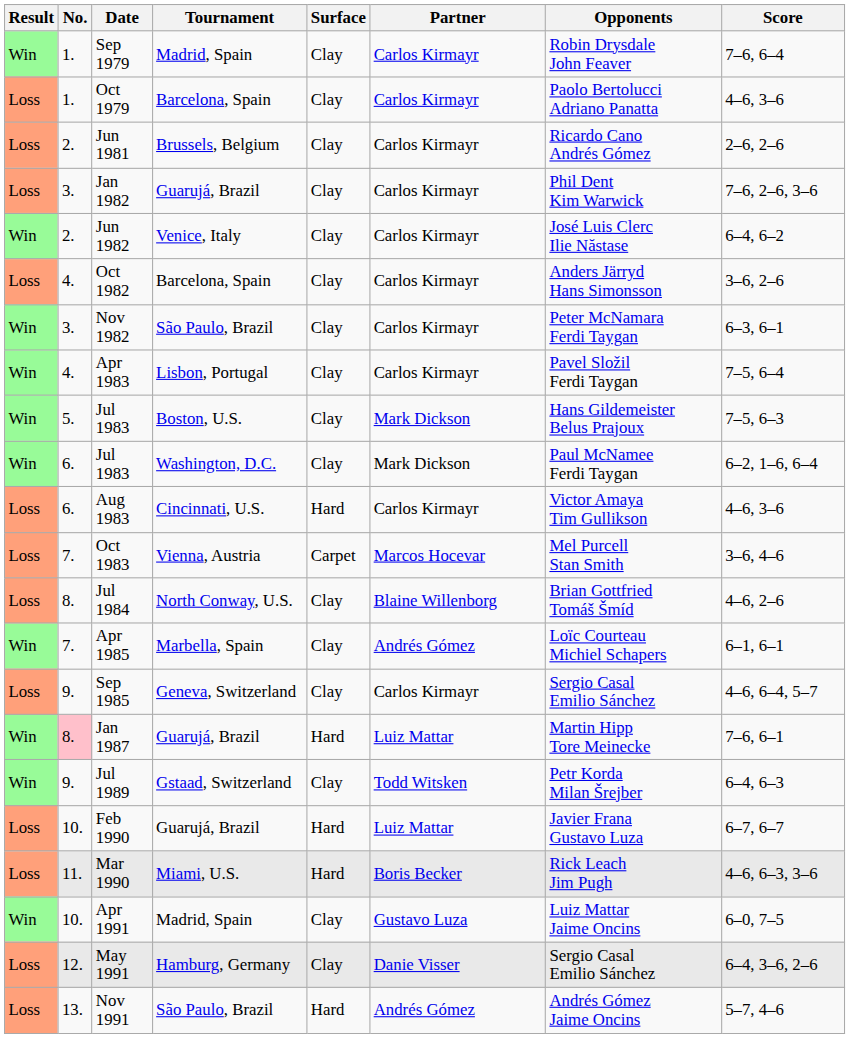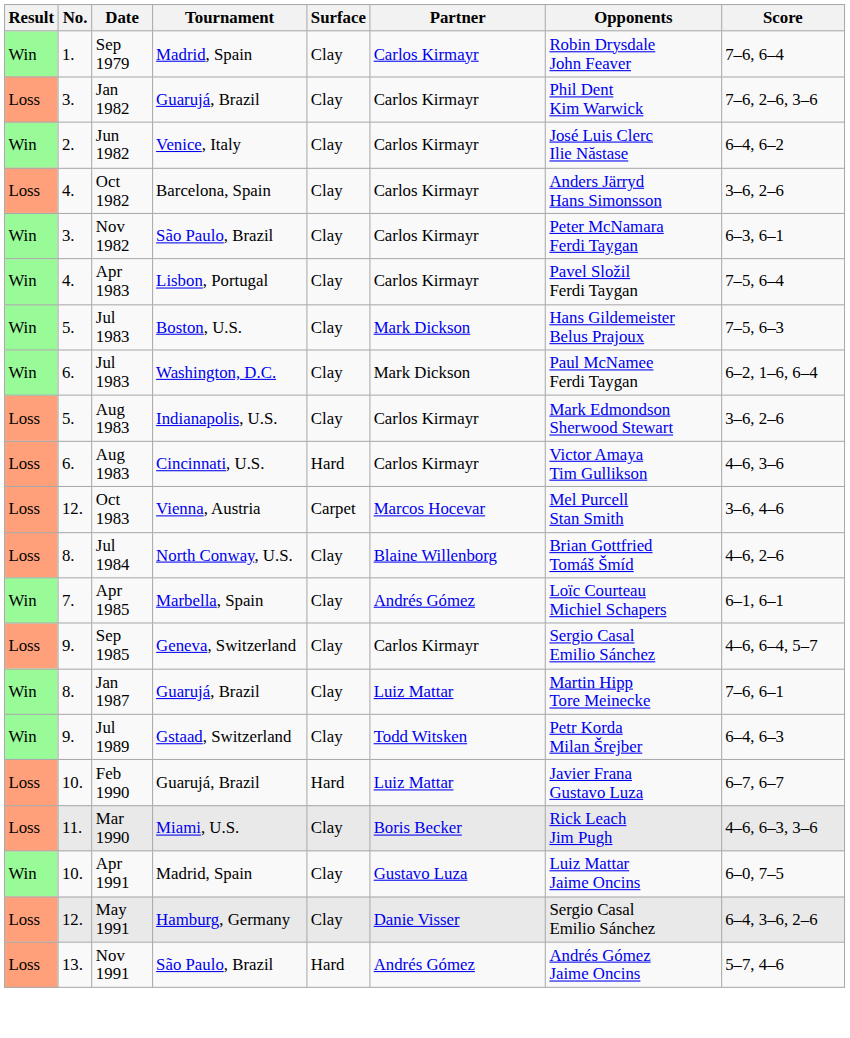- row: Loss | 1. | Oct 1979 | Barcelona, Spain | Clay | Carlos Kirmayr | Paolo Bertolucci Adriano Panatta | 4–6, 3–6
- row: Loss | 2. | Jun 1981 | Brussels, Belgium | Clay | Carlos Kirmayr | Ricardo Cano Andrés Gómez | 2–6, 2–6
+ row: Loss | 5. | Aug 1983 | Indianapolis, U.S. | Clay | Carlos Kirmayr | Mark Edmondson Sherwood Stewart | 3–6, 2–6
Oct 1983 | No.: 7. -> 12.
Jan 1987 | No.: pink background -> no background
Jan 1987 | Surface: Hard -> Clay
Mar 1990 | Surface: Hard -> Clay
